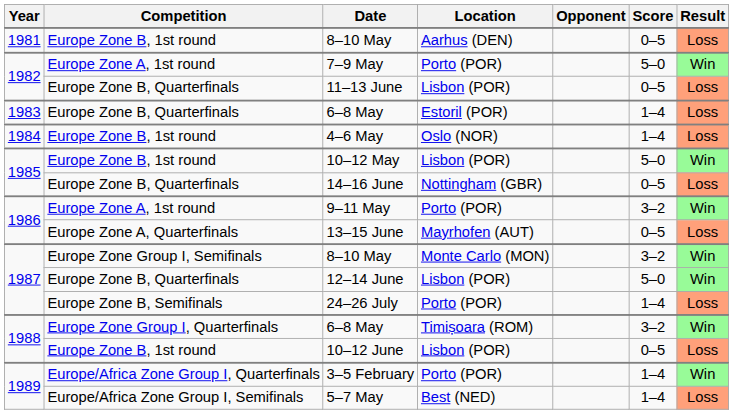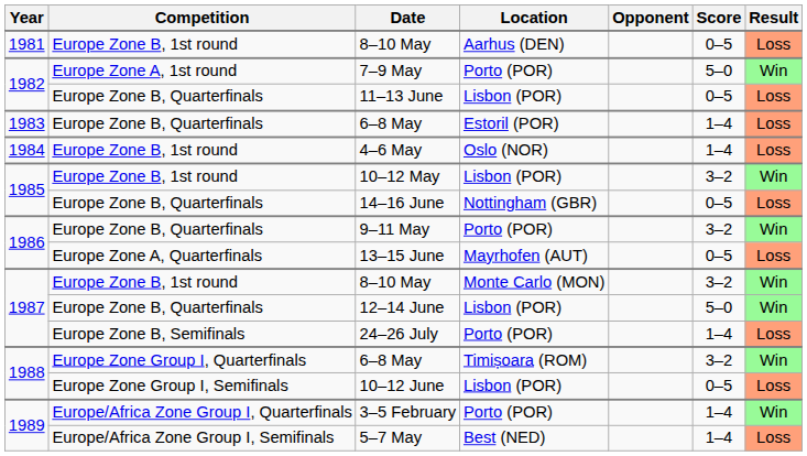10–12 May | Score: 5–0 -> 3–2
9–11 May | Competition: Europe Zone A, 1st round -> Europe Zone B, Quarterfinals
8–10 May / Monte Carlo (MON) | Competition: Europe Zone Group I, Semifinals -> Europe Zone B, 1st round
10–12 June | Competition: Europe Zone B, 1st round -> Europe Zone Group I, Semifinals
